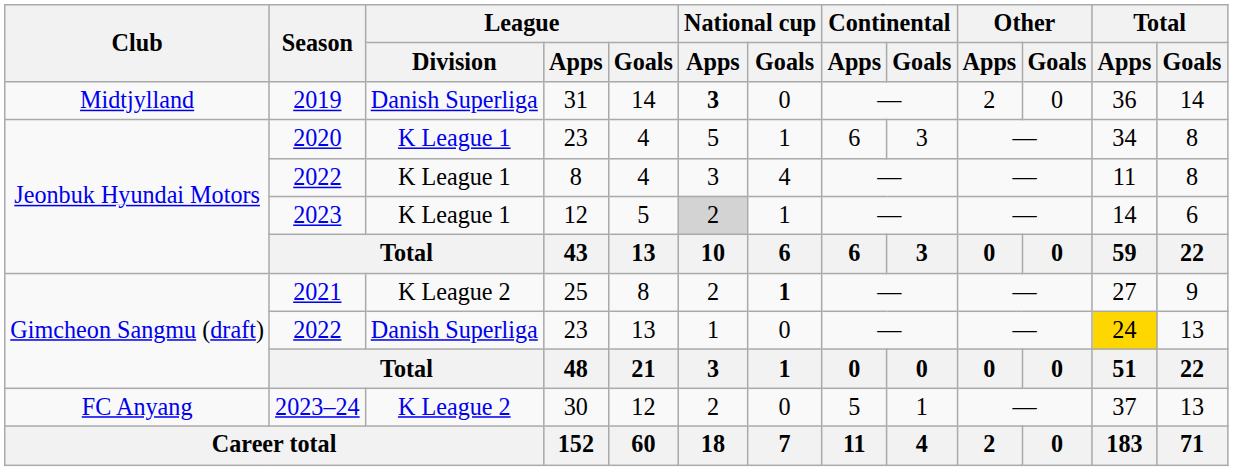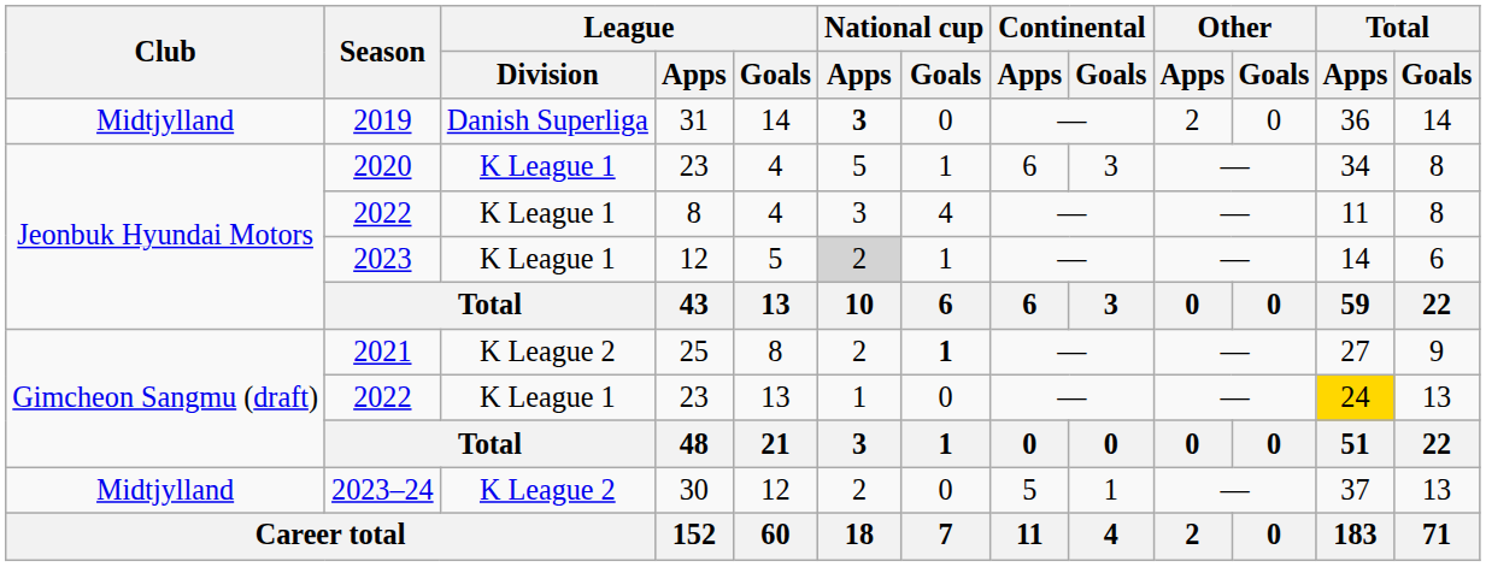2022 / 23 | League / Division: Danish Superliga -> K League 1
2023–24 | Club: FC Anyang -> Midtjylland
